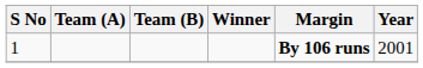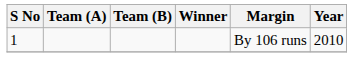1 | Margin: bold -> normal
1 | Year: 2001 -> 2010
